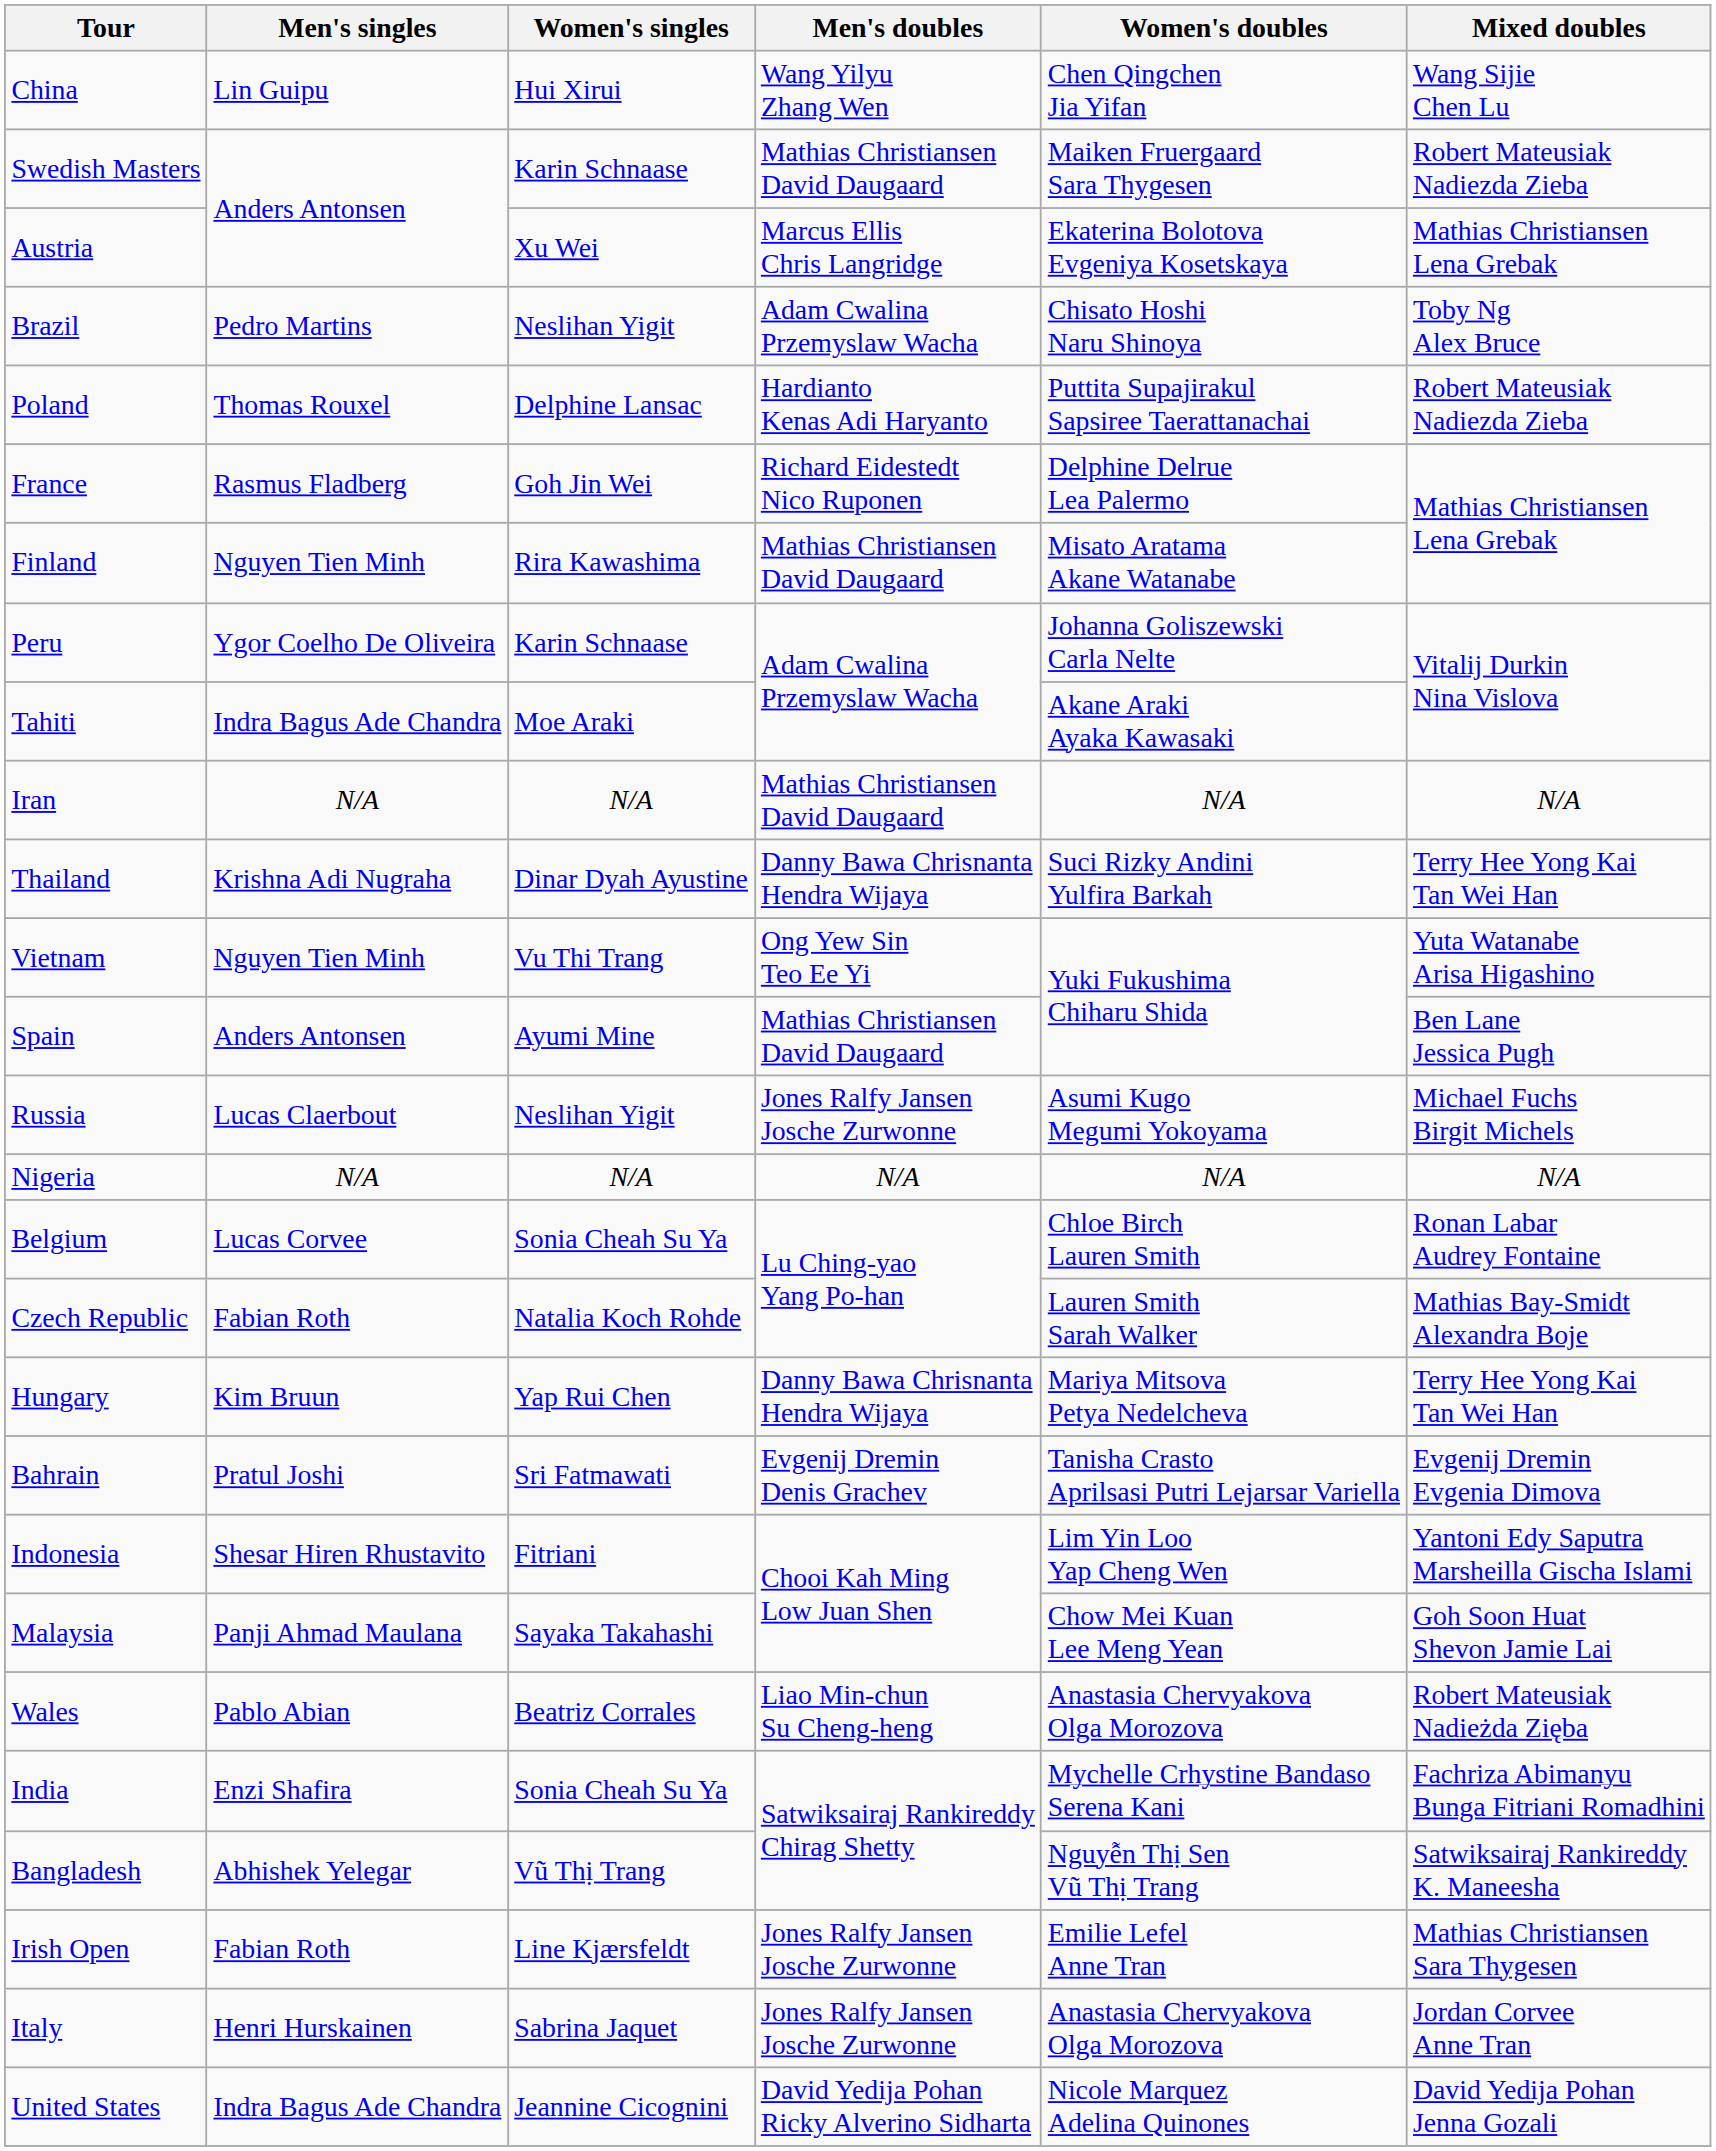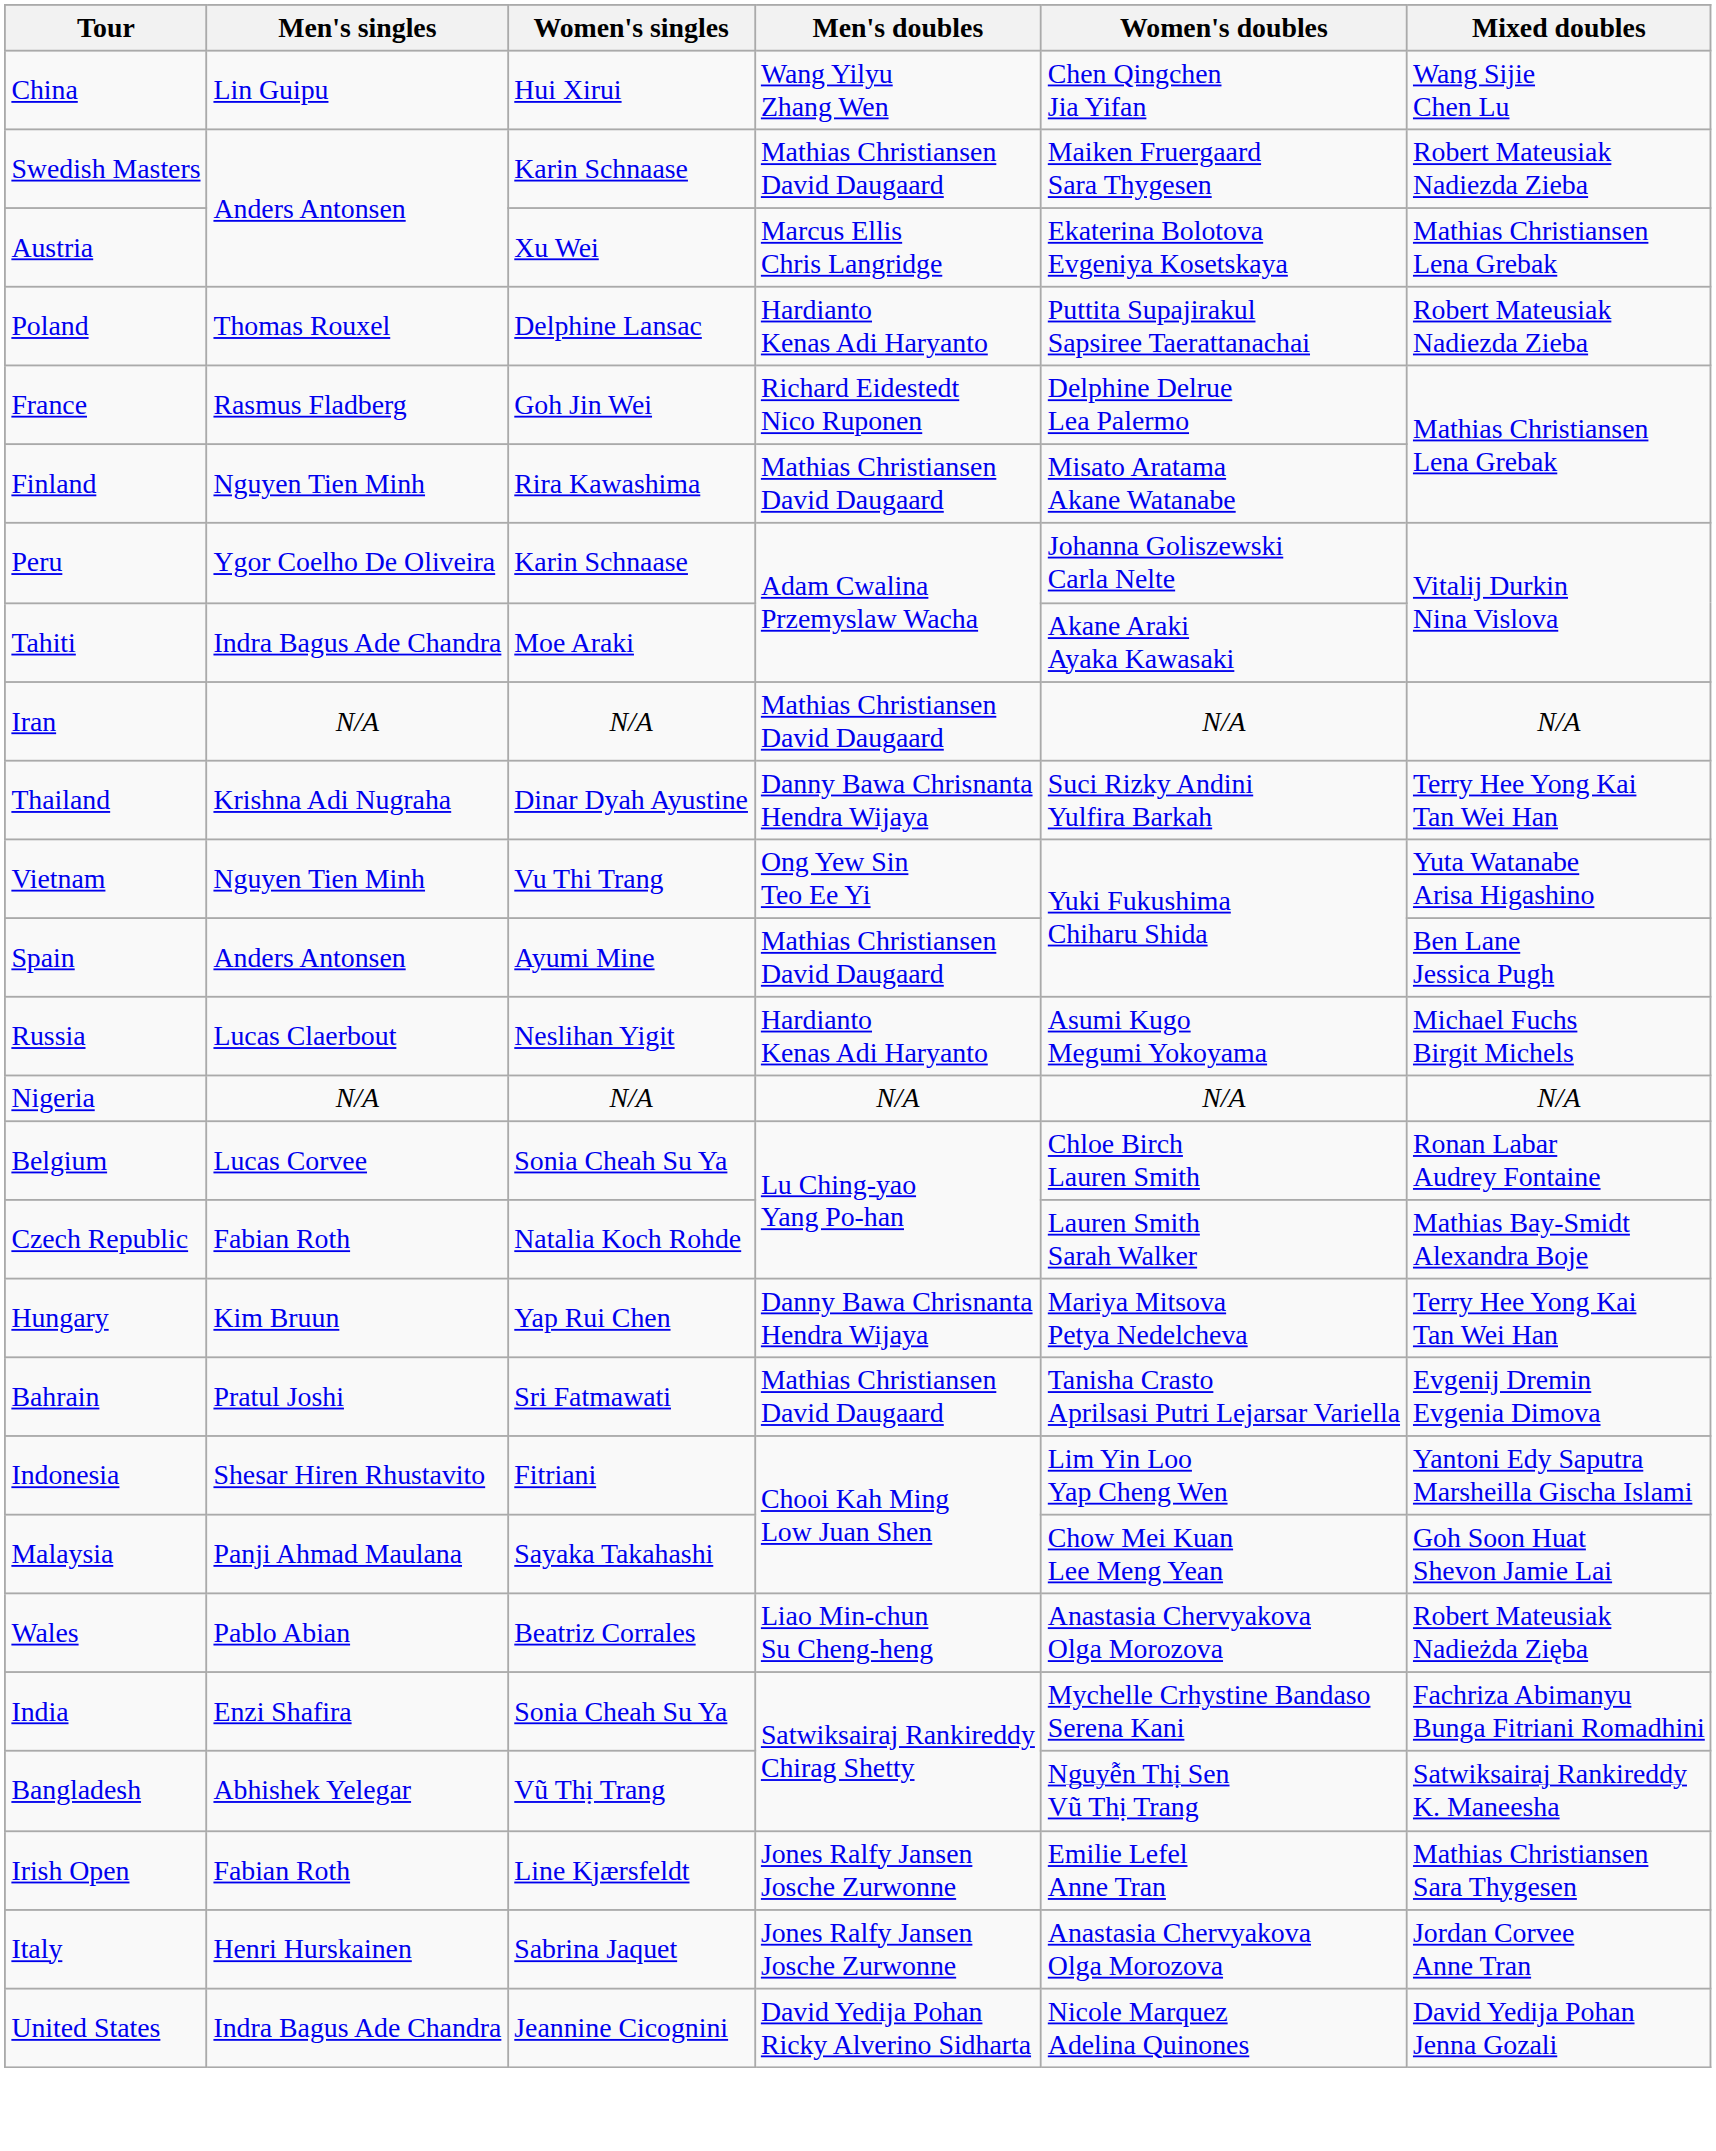- row: Brazil | Pedro Martins | Neslihan Yigit | Adam Cwalina Przemyslaw Wacha | Chisato Hoshi Naru Shinoya | Toby Ng Alex Bruce
Russia | Men's doubles: Jones Ralfy Jansen Josche Zurwonne -> Hardianto Kenas Adi Haryanto
Bahrain | Men's doubles: Evgenij Dremin Denis Grachev -> Mathias Christiansen David Daugaard
